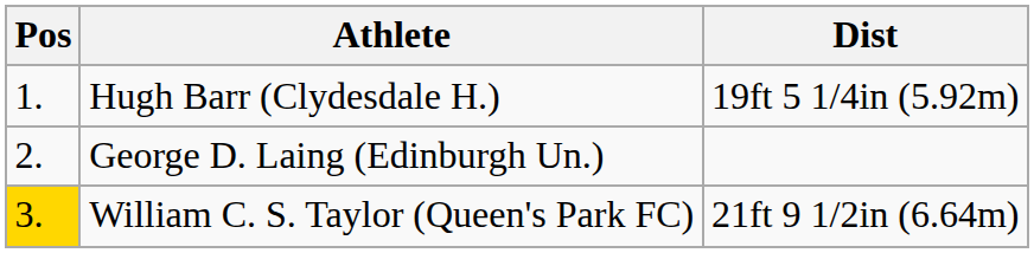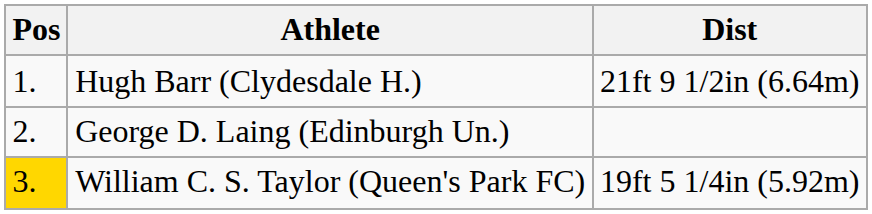Hugh Barr (Clydesdale H.) | Dist: 19ft 5 1/4in (5.92m) -> 21ft 9 1/2in (6.64m)
William C. S. Taylor (Queen's Park FC) | Dist: 21ft 9 1/2in (6.64m) -> 19ft 5 1/4in (5.92m)
